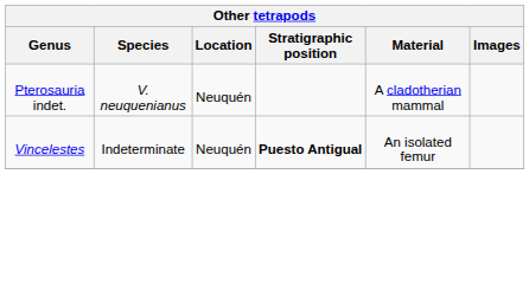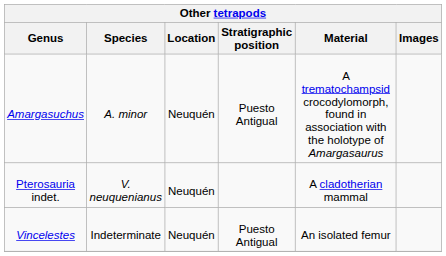+ row: Amargasuchus | A. minor | Neuquén | Puesto Antigual | A trematochampsid crocodylomorph, found in association with the holotype of Amargasaurus
Vincelestes | Stratigraphic position: bold -> normal
